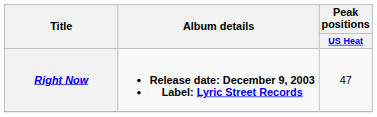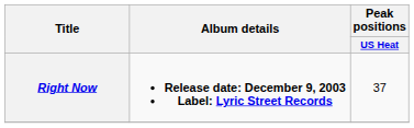Right Now | Peak positions / US Heat: 47 -> 37
